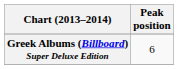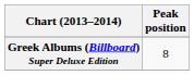Greek Albums (Billboard) Super Deluxe Edition | Peak position: 6 -> 8
